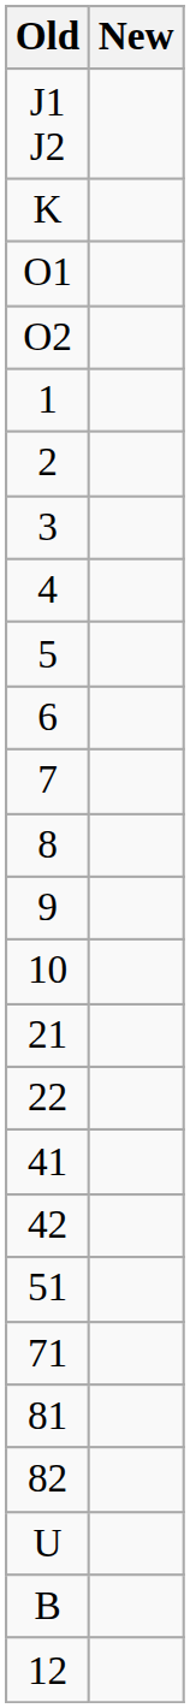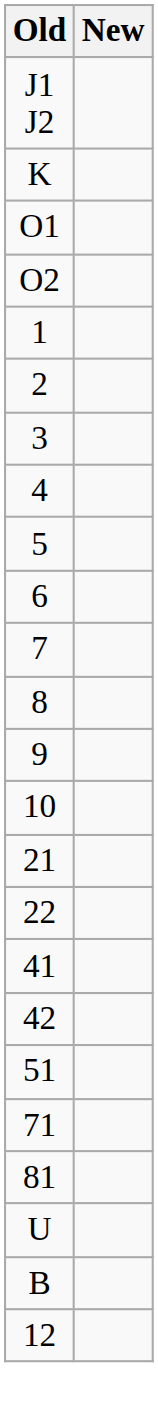- row: 82
